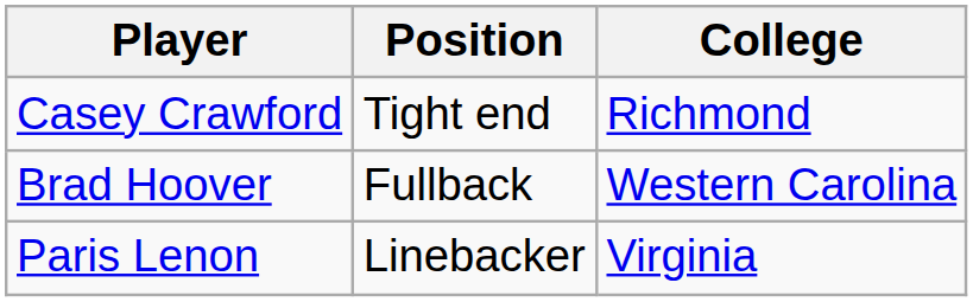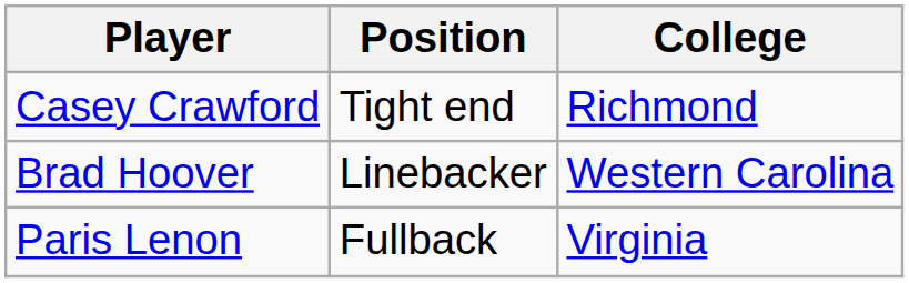Brad Hoover | Position: Fullback -> Linebacker
Paris Lenon | Position: Linebacker -> Fullback
